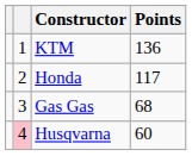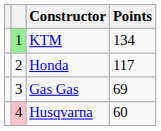KTM | column 2: no background -> lightgreen background
KTM | Points: 136 -> 134
Gas Gas | Points: 68 -> 69
